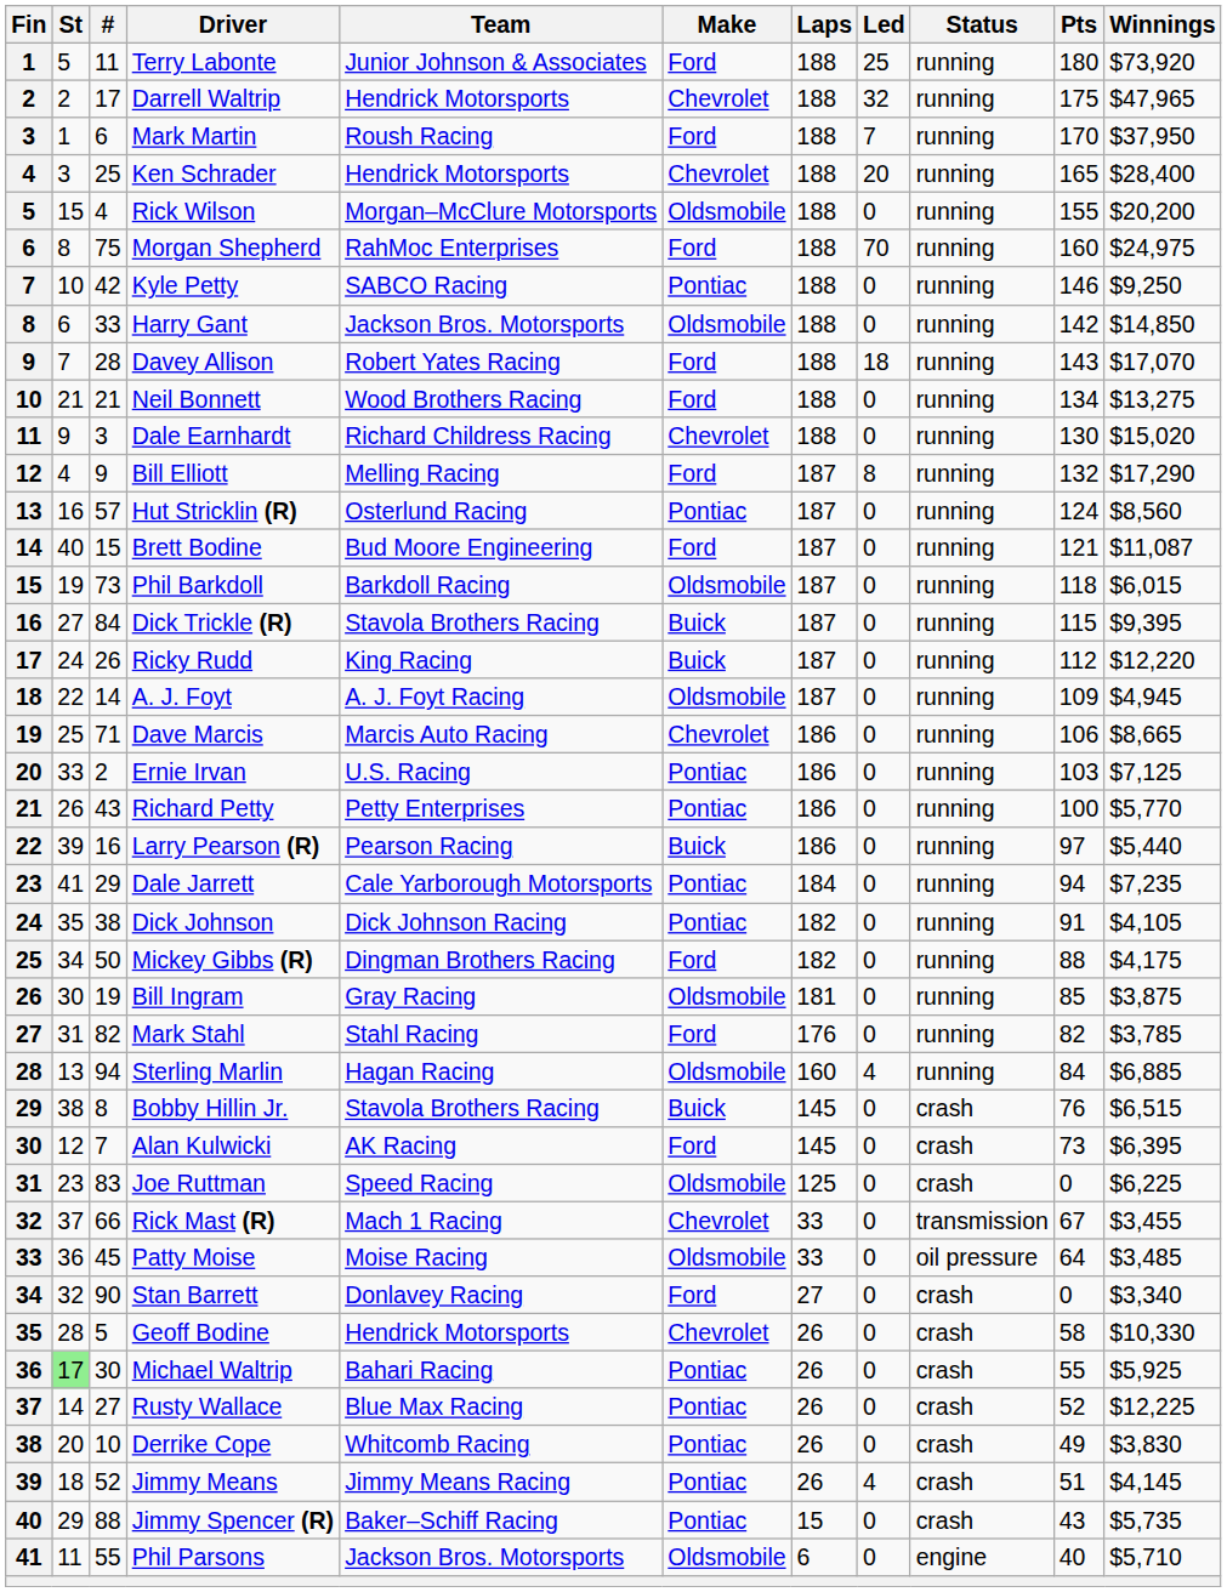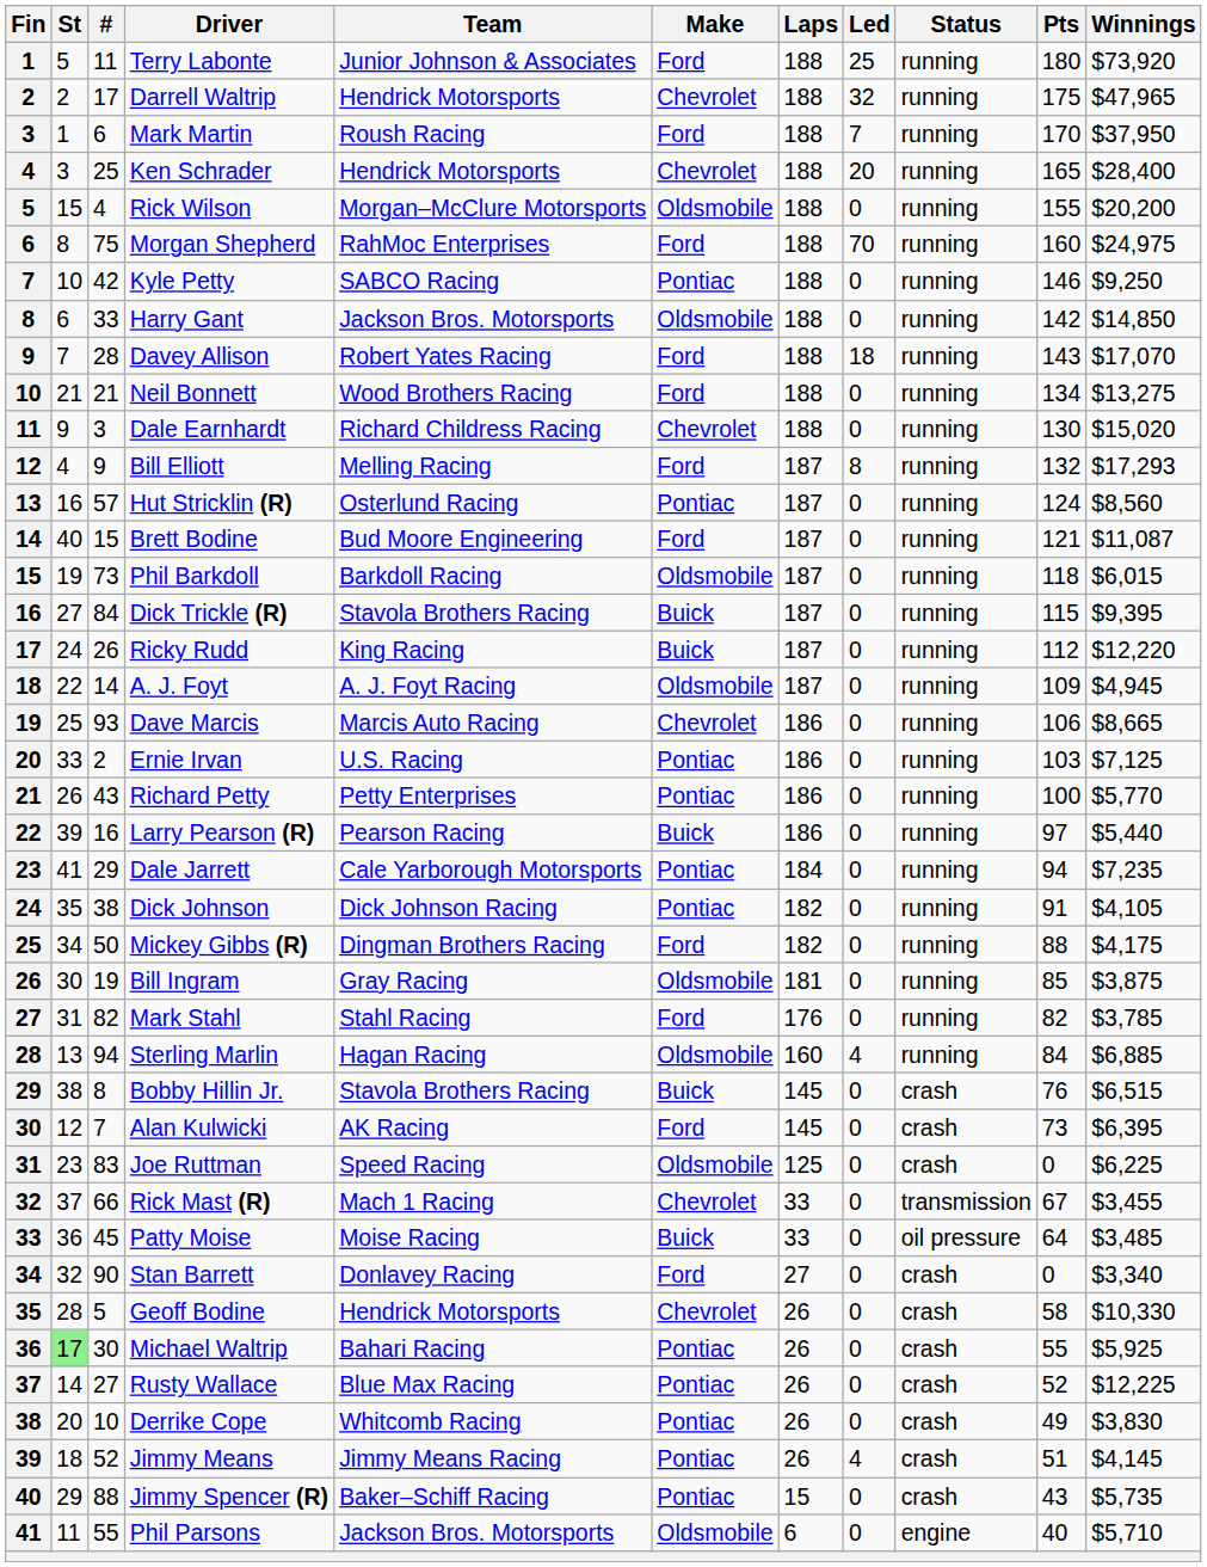Bill Elliott | Winnings: $17,290 -> $17,293
Dave Marcis | #: 71 -> 93
Patty Moise | Make: Oldsmobile -> Buick
